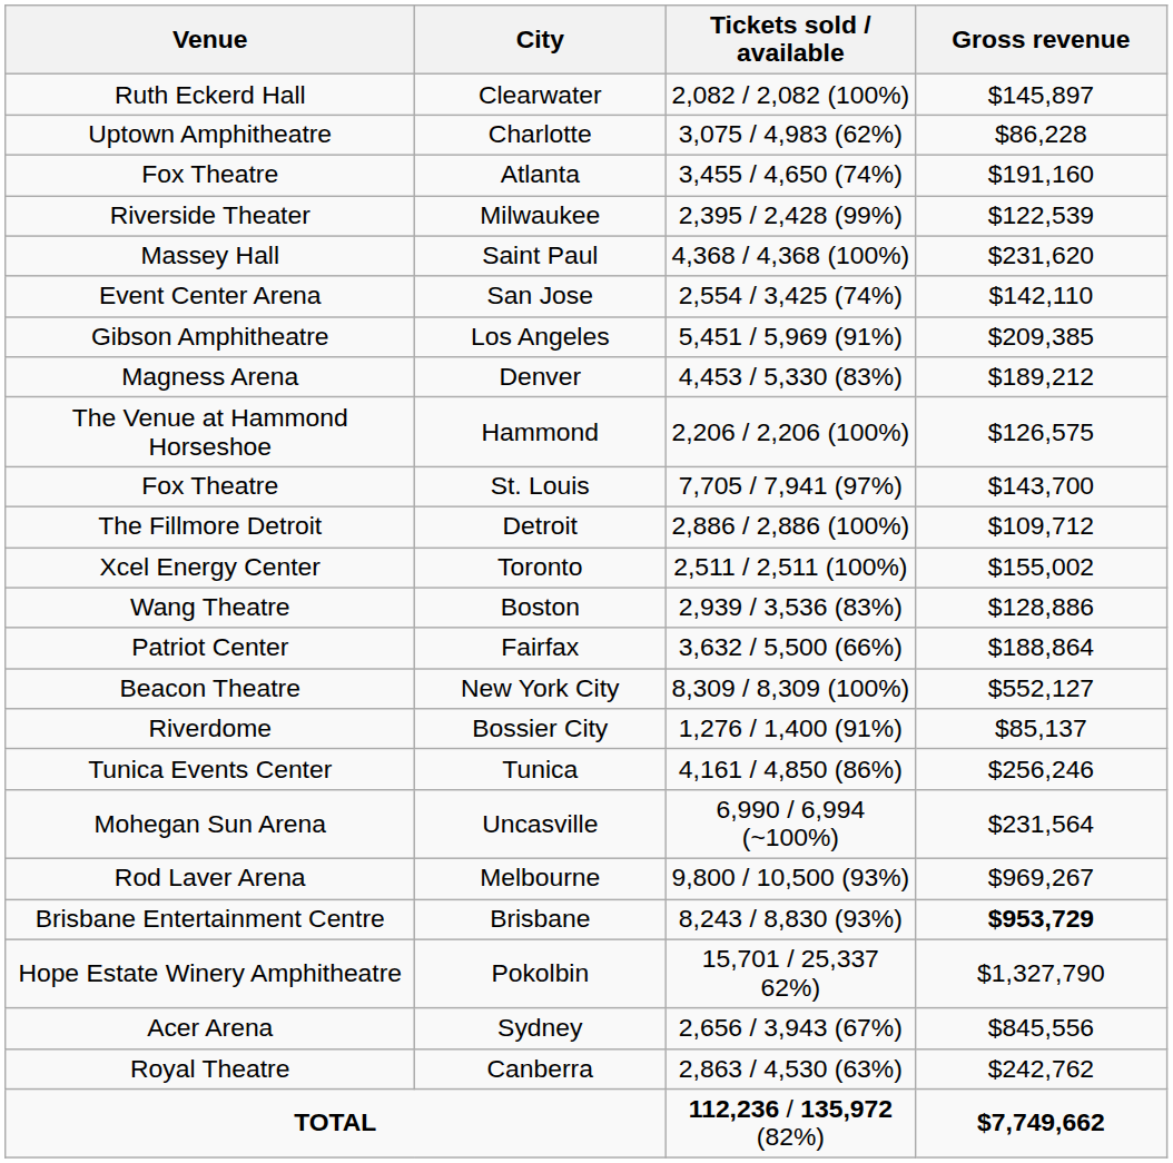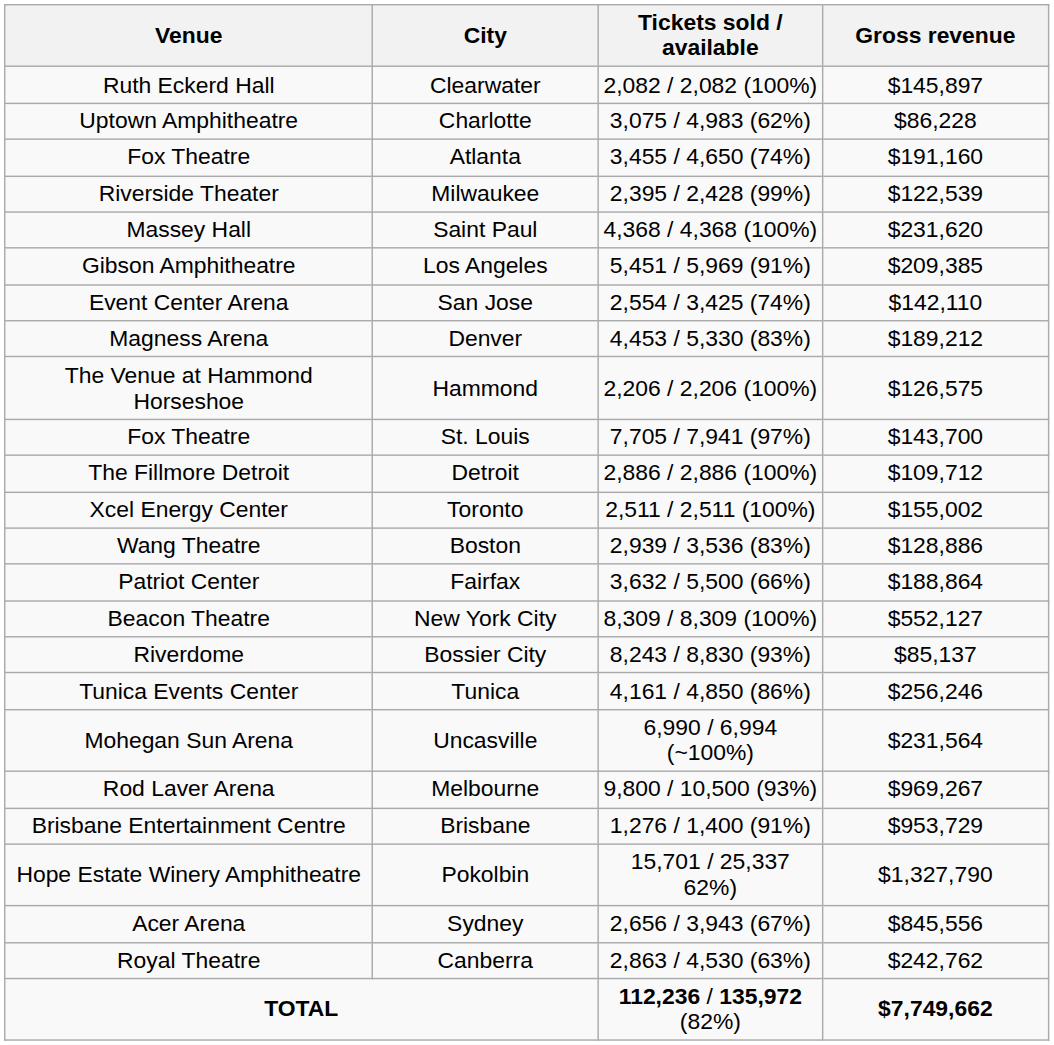rows swapped: San Jose <-> Los Angeles
Bossier City | Tickets sold / available: 1,276 / 1,400 (91%) -> 8,243 / 8,830 (93%)
Brisbane | Tickets sold / available: 8,243 / 8,830 (93%) -> 1,276 / 1,400 (91%)
Brisbane | Gross revenue: bold -> normal
